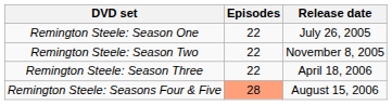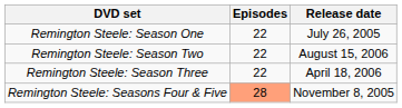Remington Steele: Season Two | Release date: November 8, 2005 -> August 15, 2006
Remington Steele: Seasons Four & Five | Release date: August 15, 2006 -> November 8, 2005
